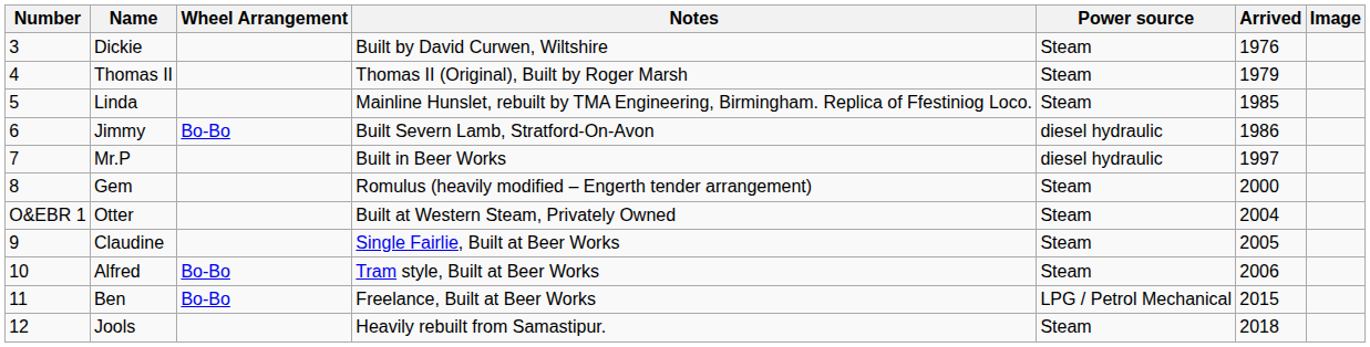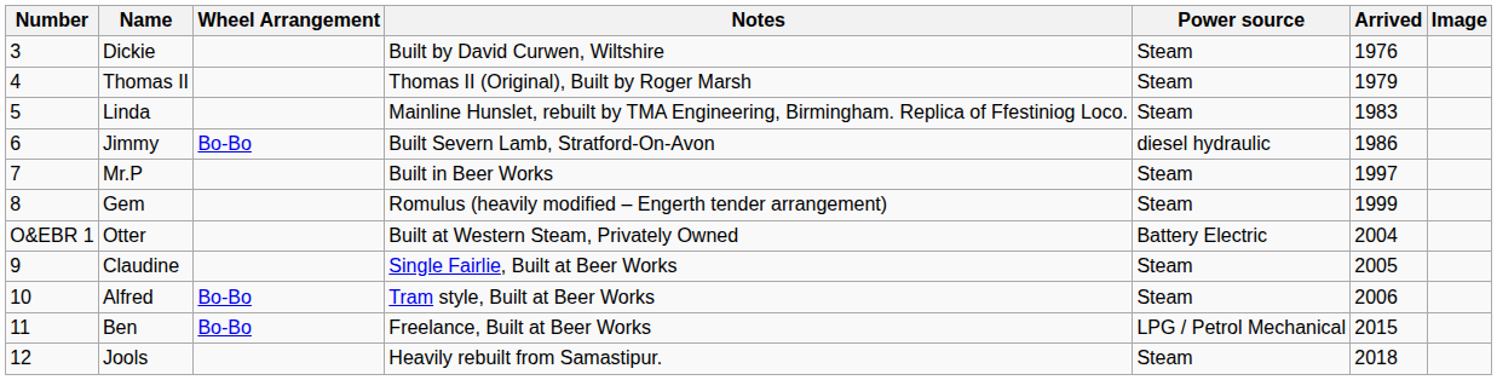Linda | Arrived: 1985 -> 1983
Mr.P | Power source: diesel hydraulic -> Steam
Gem | Arrived: 2000 -> 1999
Otter | Power source: Steam -> Battery Electric
